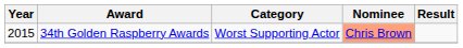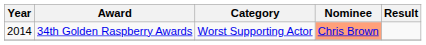34th Golden Raspberry Awards | Year: 2015 -> 2014
